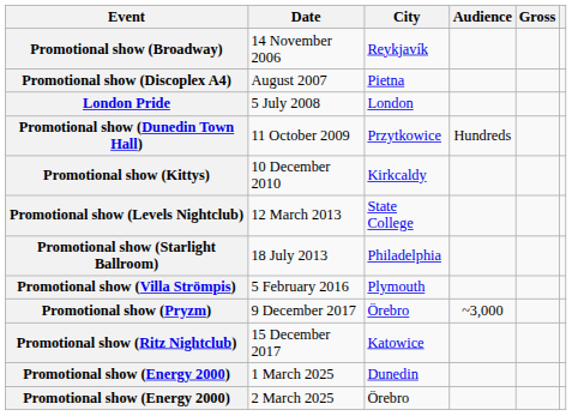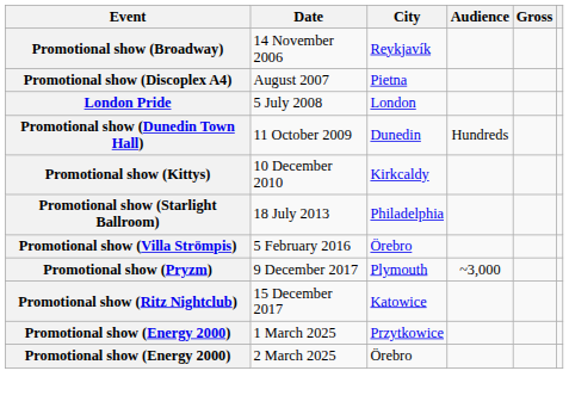Promotional show (Dunedin Town Hall) | City: Przytkowice -> Dunedin
- row: Promotional show (Levels Nightclub) | 12 March 2013 | State College
Promotional show (Villa Strömpis) | City: Plymouth -> Örebro
Promotional show (Pryzm) | City: Örebro -> Plymouth
Promotional show (Energy 2000) / 1 March 2025 | City: Dunedin -> Przytkowice
